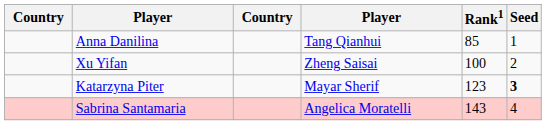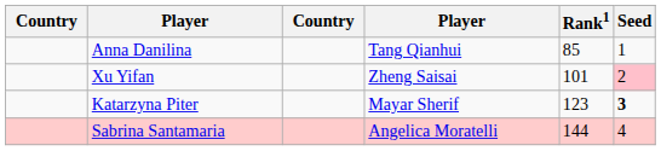Xu Yifan | Rank1: 100 -> 101
Xu Yifan | Seed: no background -> pink background
Sabrina Santamaria | Rank1: 143 -> 144
